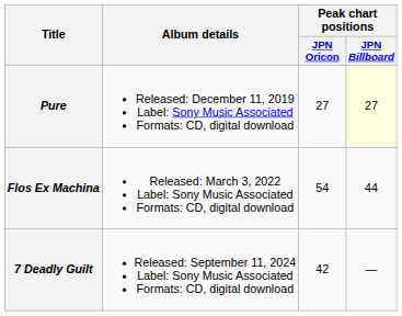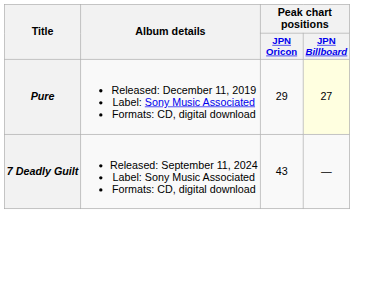Pure | Peak chart positions / JPN Oricon: 27 -> 29
- row: Flos Ex Machina | Released: March 3, 2022 Label: Sony Music Associated Formats: CD, digital download | 54 | 44
7 Deadly Guilt | Peak chart positions / JPN Oricon: 42 -> 43
